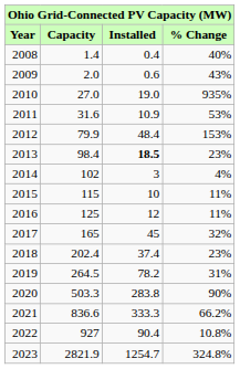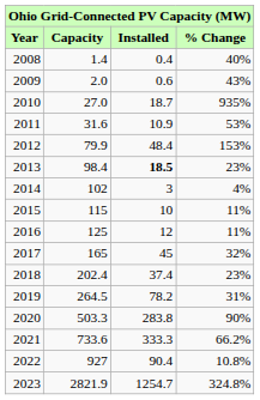2010 | Installed: 19.0 -> 18.7
2021 | Capacity: 836.6 -> 733.6
